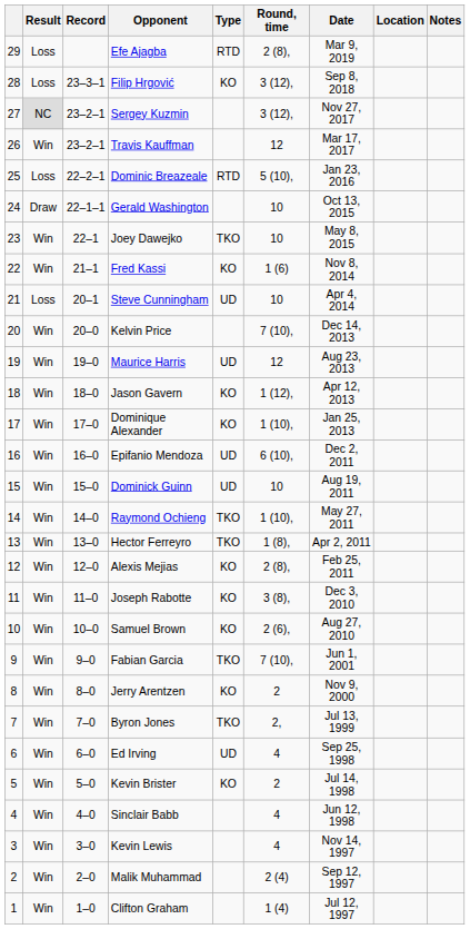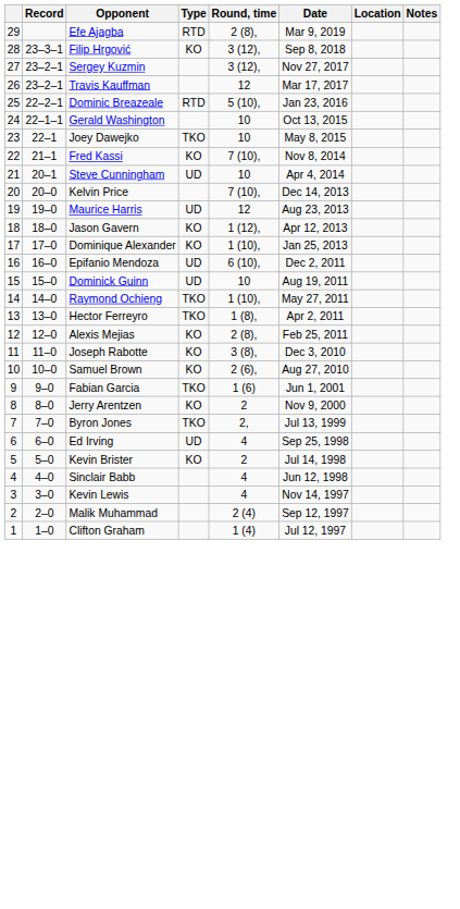- column: Result | Loss | Loss | NC | Win | Loss | Draw | Win | Win | Loss | Win | Win | Win | Win | Win | Win | Win | Win | Win | Win | Win | Win | Win | Win | Win | Win | Win | Win | Win | Win
Fred Kassi | Round, time: 1 (6) -> 7 (10),
Fabian Garcia | Round, time: 7 (10), -> 1 (6)
